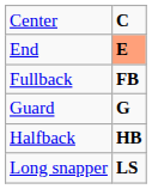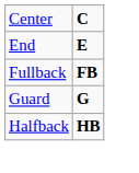End | column 2: lightsalmon background -> no background
- row: Long snapper | LS
